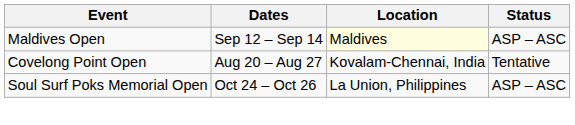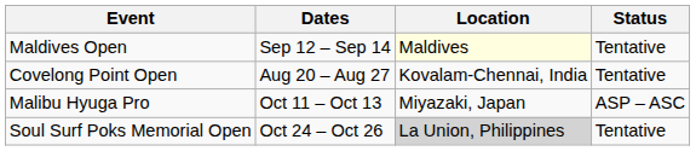Maldives Open | Status: ASP – ASC -> Tentative
+ row: Malibu Hyuga Pro | Oct 11 – Oct 13 | Miyazaki, Japan | ASP – ASC
Soul Surf Poks Memorial Open | Location: no background -> lightgrey background
Soul Surf Poks Memorial Open | Status: ASP – ASC -> Tentative
